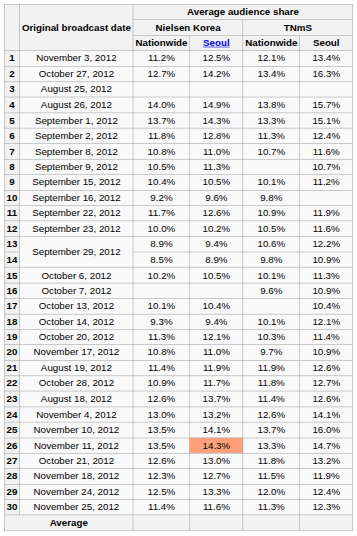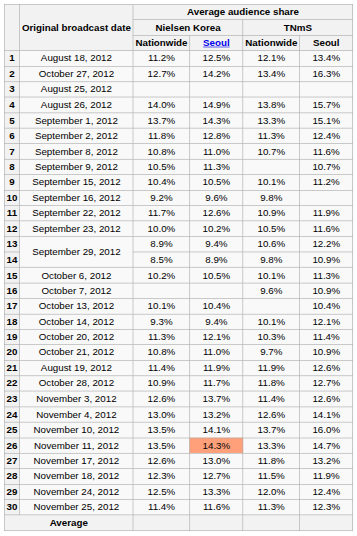1 | Original broadcast date: November 3, 2012 -> August 18, 2012
20 | Original broadcast date: November 17, 2012 -> October 21, 2012
23 | Original broadcast date: August 18, 2012 -> November 3, 2012
27 | Original broadcast date: October 21, 2012 -> November 17, 2012
